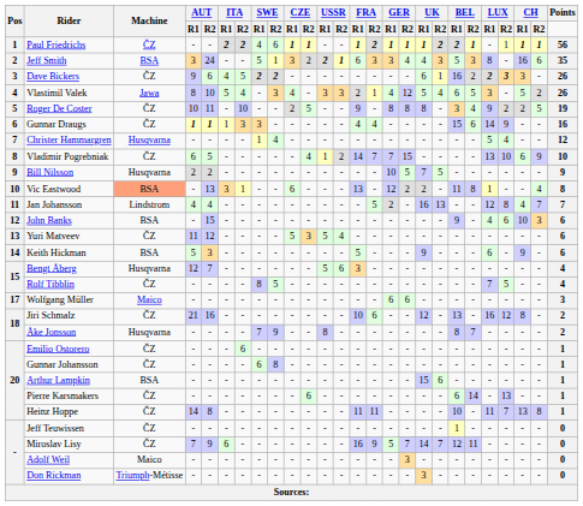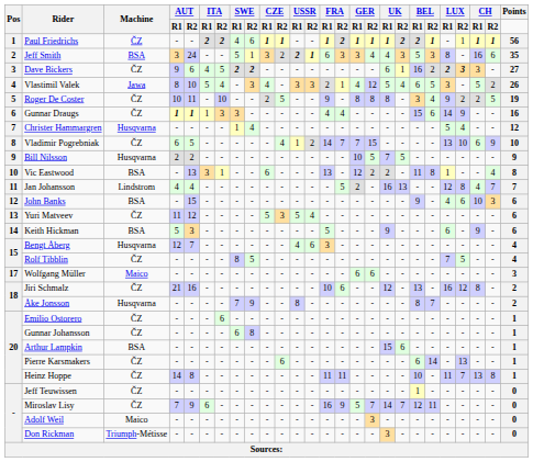Dave Bickers | Points: 26 -> 27
Vic Eastwood | Machine: lightsalmon background -> no background
Bengt Åberg | USSR / R1: 5 -> 4
